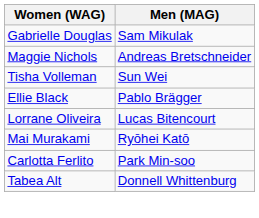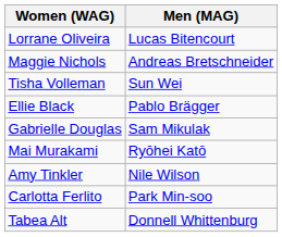rows swapped: Gabrielle Douglas <-> Lorrane Oliveira
+ row: Amy Tinkler | Nile Wilson
